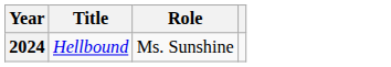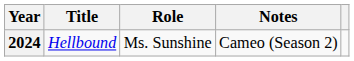+ column: Notes | Cameo (Season 2)
